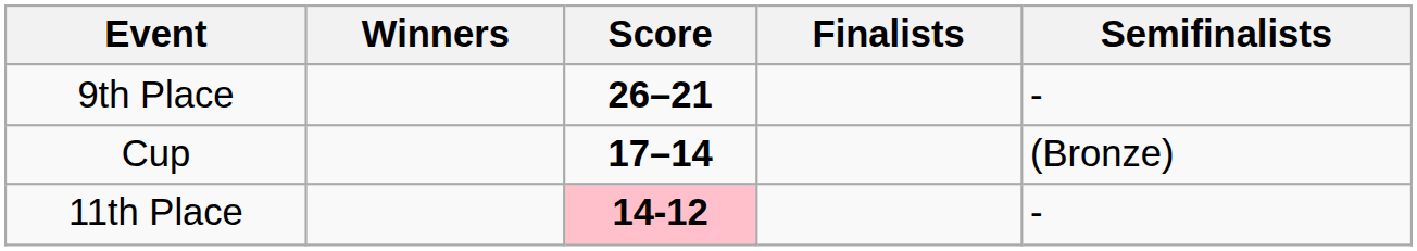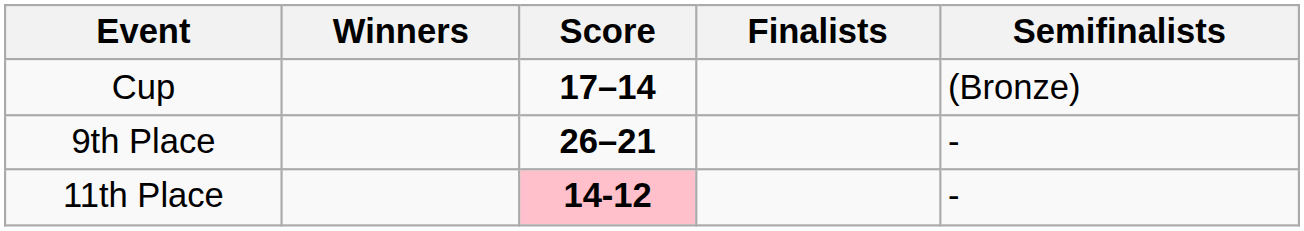rows swapped: Cup <-> 9th Place
